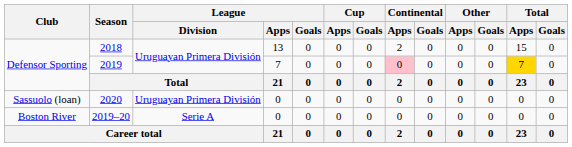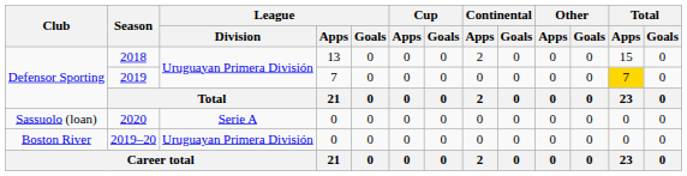2019 | Continental / Apps: pink background -> no background
2020 | League / Division: Uruguayan Primera División -> Serie A
2019–20 | League / Division: Serie A -> Uruguayan Primera División
